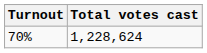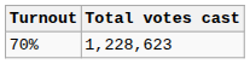70% | Total votes cast: 1,228,624 -> 1,228,623
